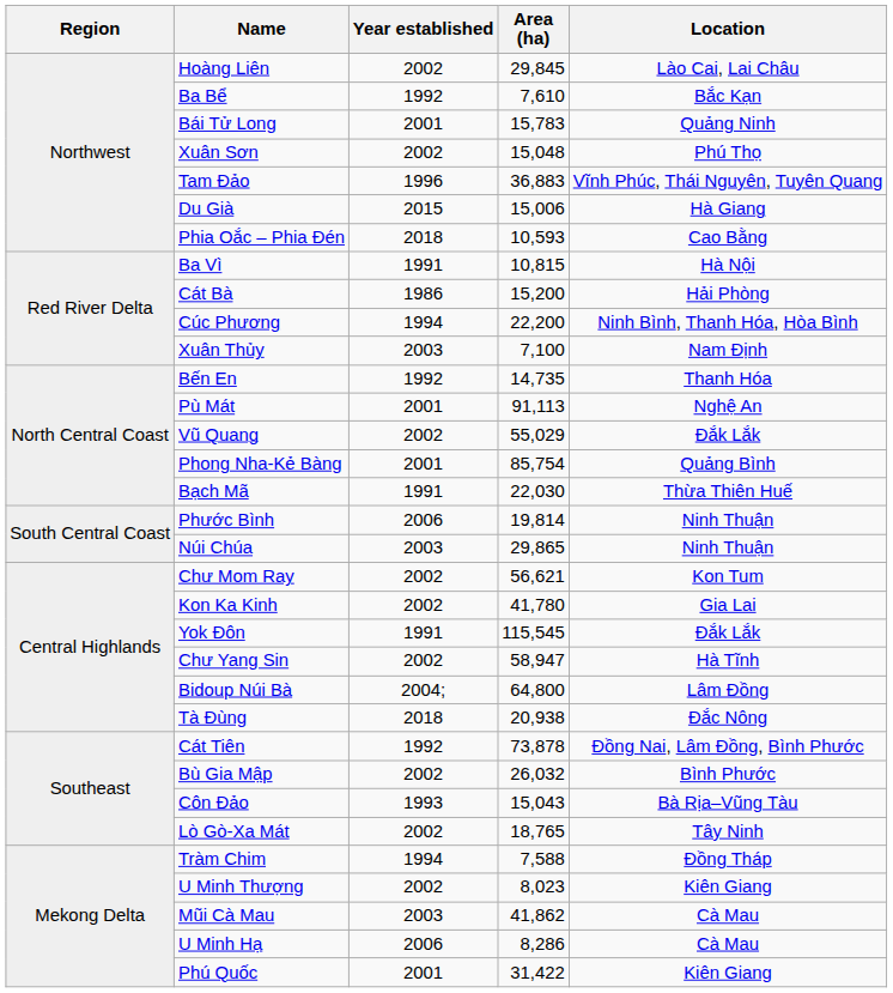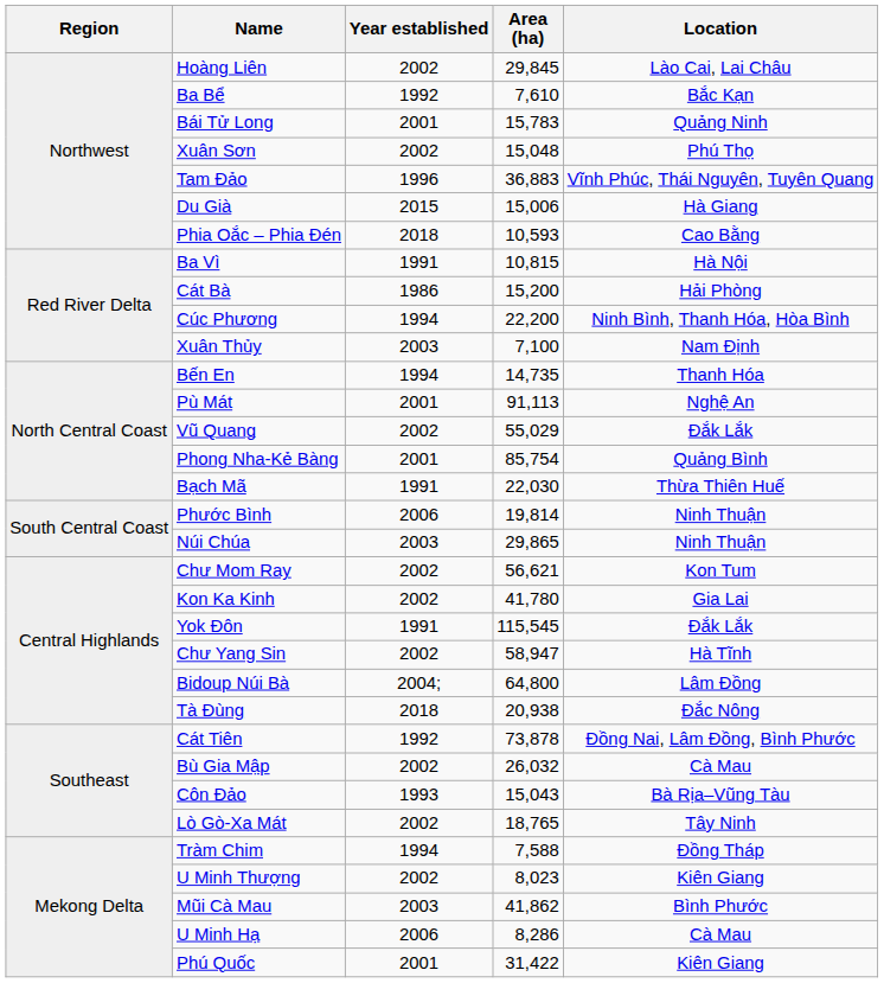Bến En | Year established: 1992 -> 1994
Bù Gia Mập | Location: Bình Phước -> Cà Mau
Mũi Cà Mau | Location: Cà Mau -> Bình Phước
